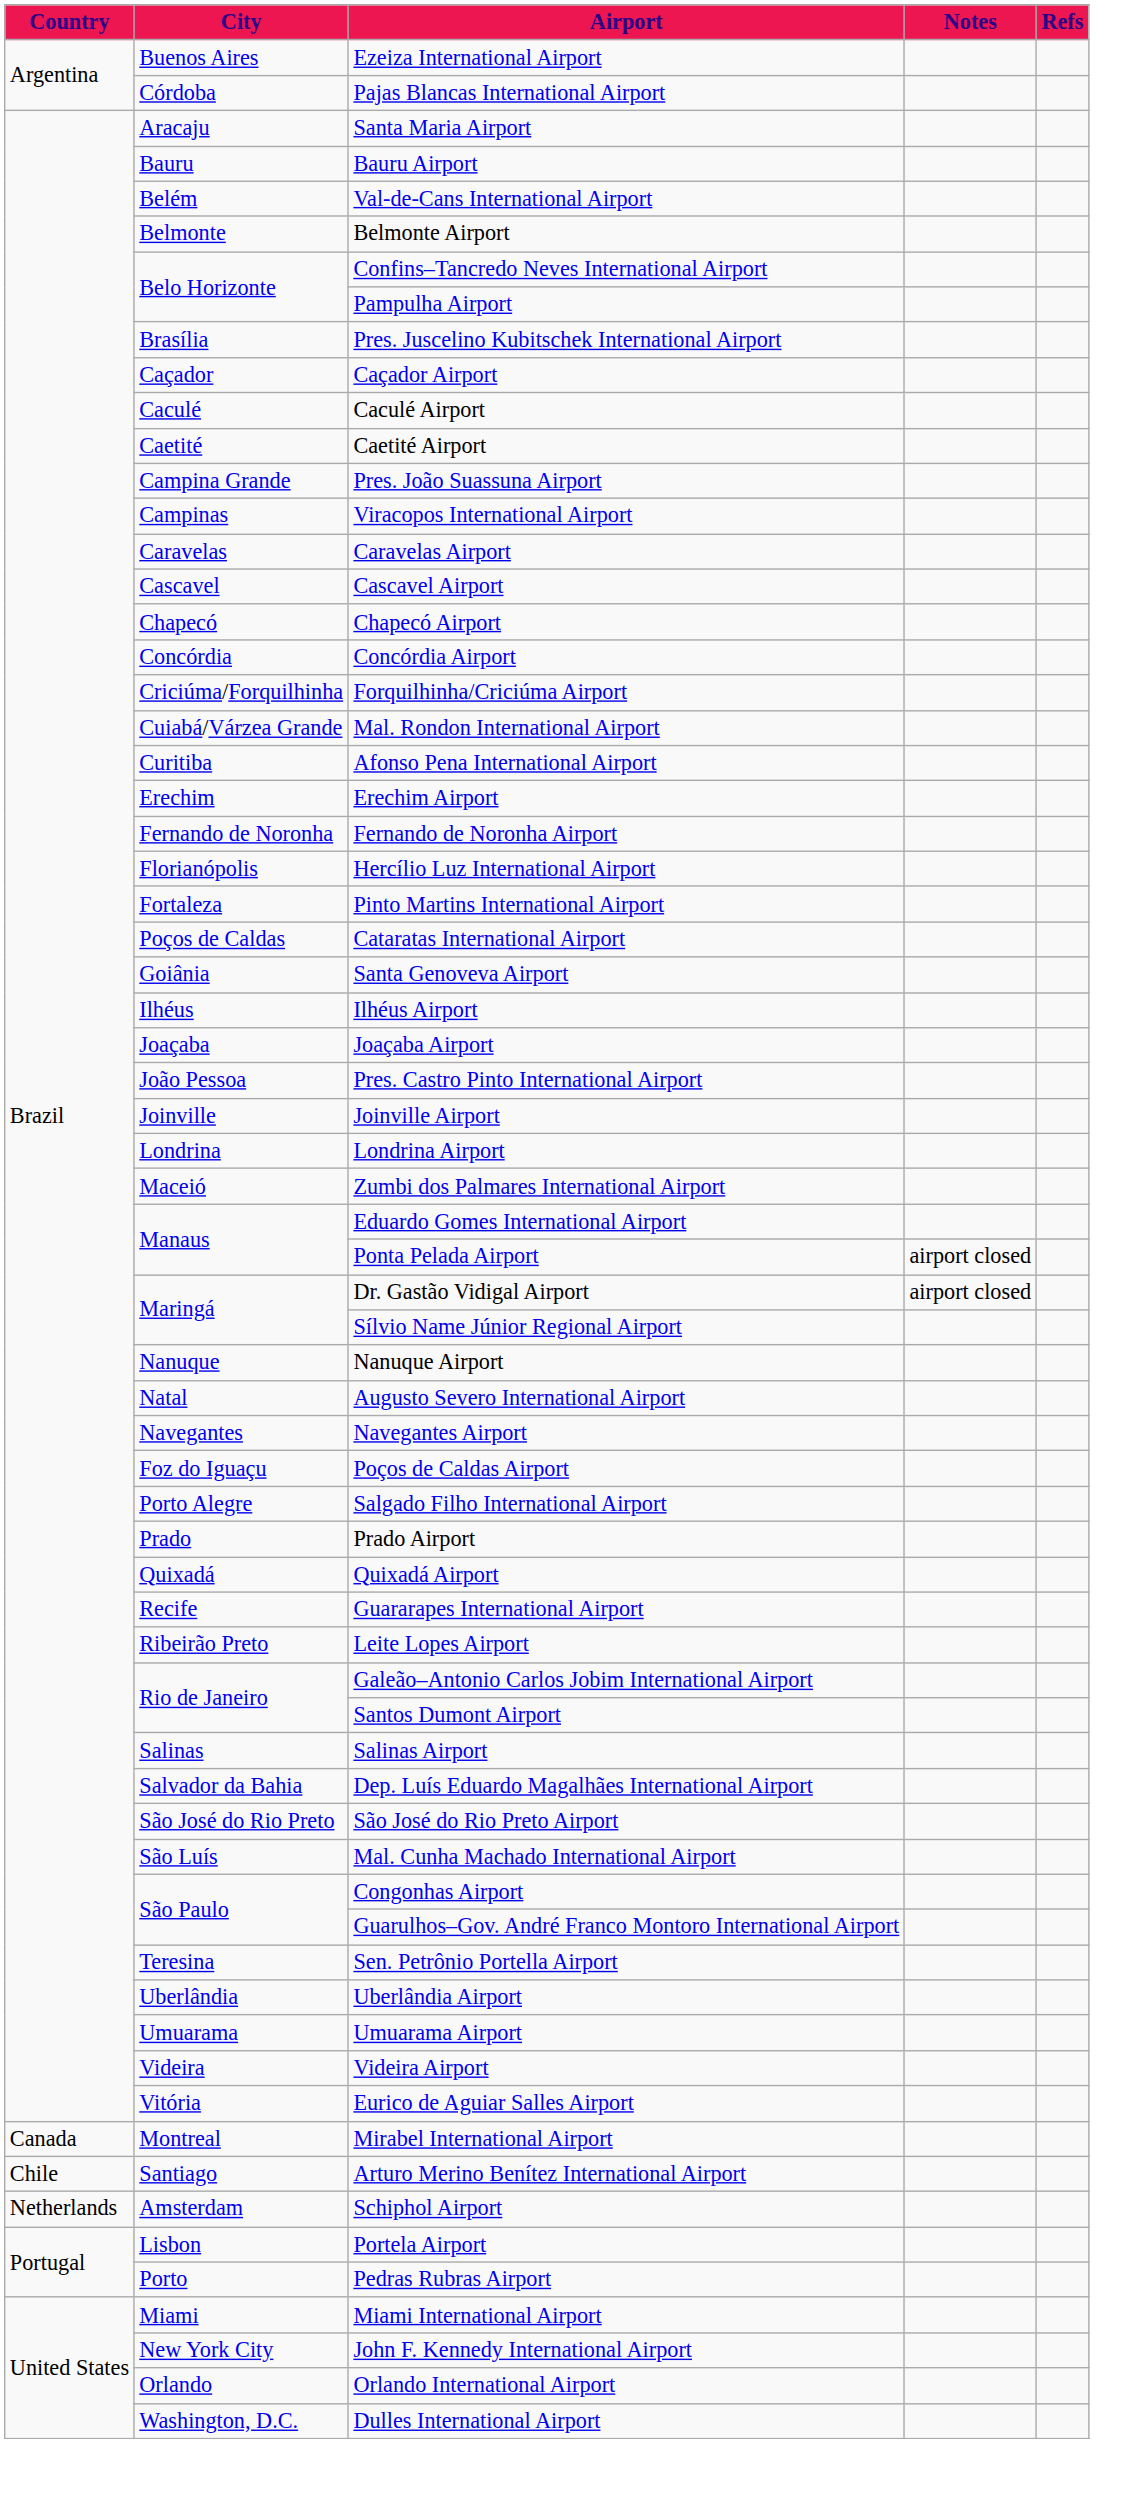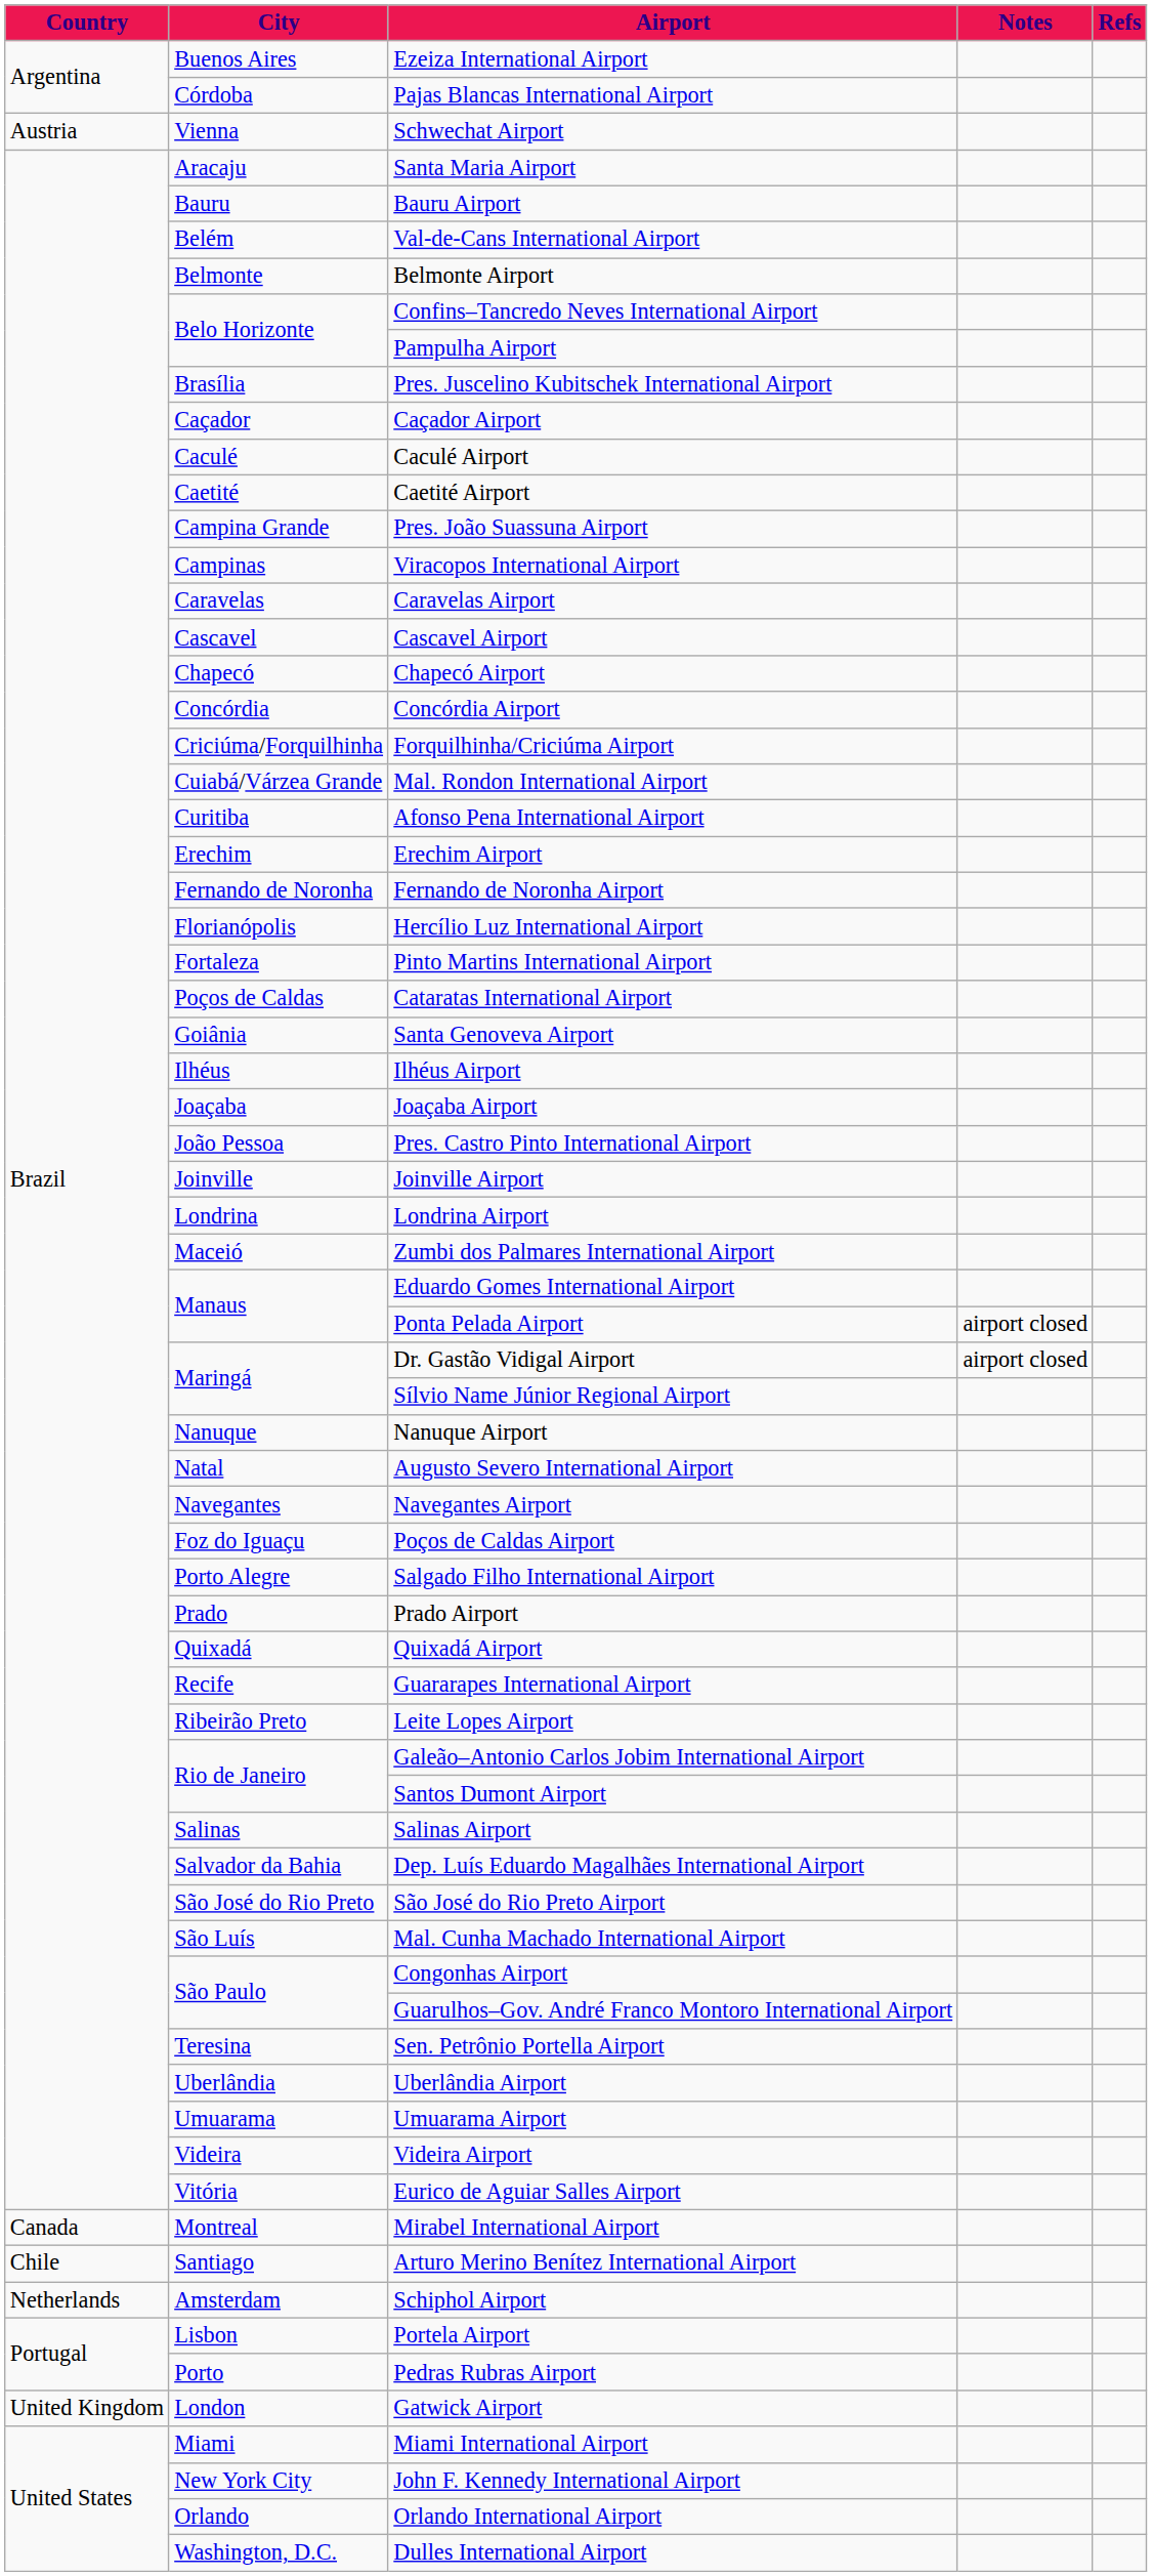+ row: Austria | Vienna | Schwechat Airport
+ row: United Kingdom | London | Gatwick Airport
